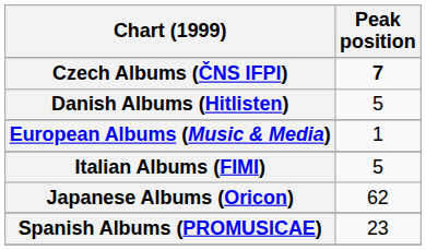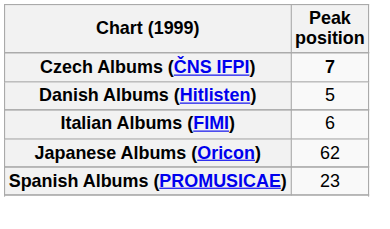- row: European Albums (Music & Media) | 1
Italian Albums (FIMI) | Peak position: 5 -> 6
